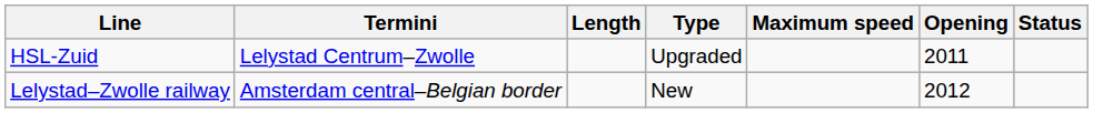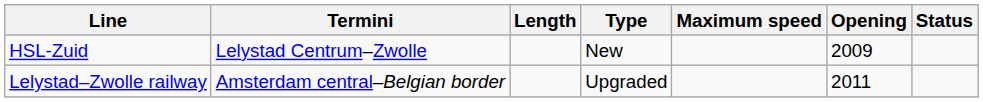HSL-Zuid | Type: Upgraded -> New
HSL-Zuid | Opening: 2011 -> 2009
Lelystad–Zwolle railway | Type: New -> Upgraded
Lelystad–Zwolle railway | Opening: 2012 -> 2011
